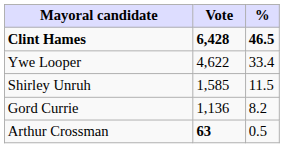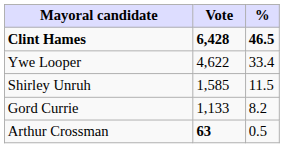Gord Currie | Vote: 1,136 -> 1,133
